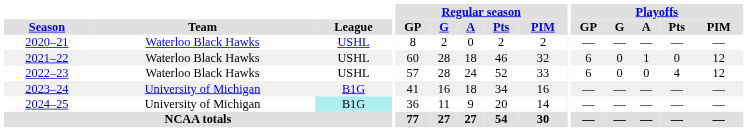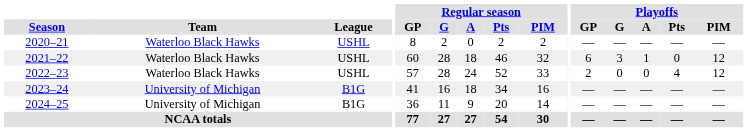2021–22 | Playoffs / G: 0 -> 3
2022–23 | Playoffs / GP: 6 -> 2
2024–25 | League: paleturquoise background -> no background
